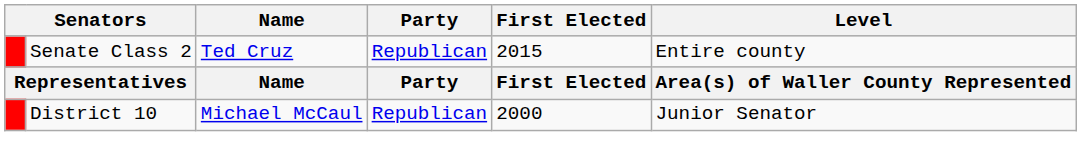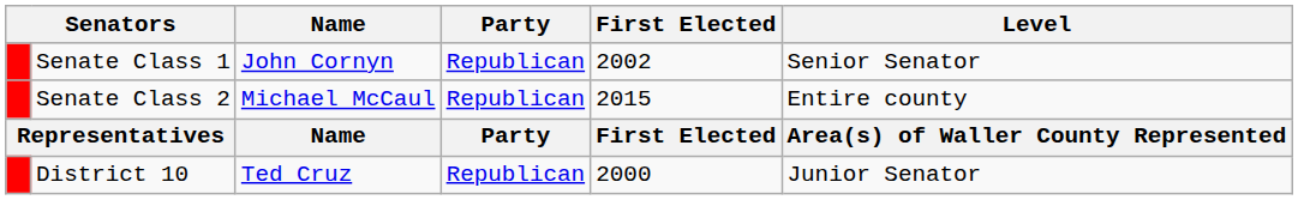+ row: Senate Class 1 | John Cornyn | Republican | 2002 | Senior Senator
Senate Class 2 | Name: Ted Cruz -> Michael McCaul
District 10 | Name: Michael McCaul -> Ted Cruz
